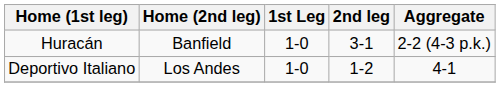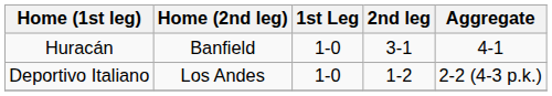Huracán | Aggregate: 2-2 (4-3 p.k.) -> 4-1
Deportivo Italiano | Aggregate: 4-1 -> 2-2 (4-3 p.k.)
